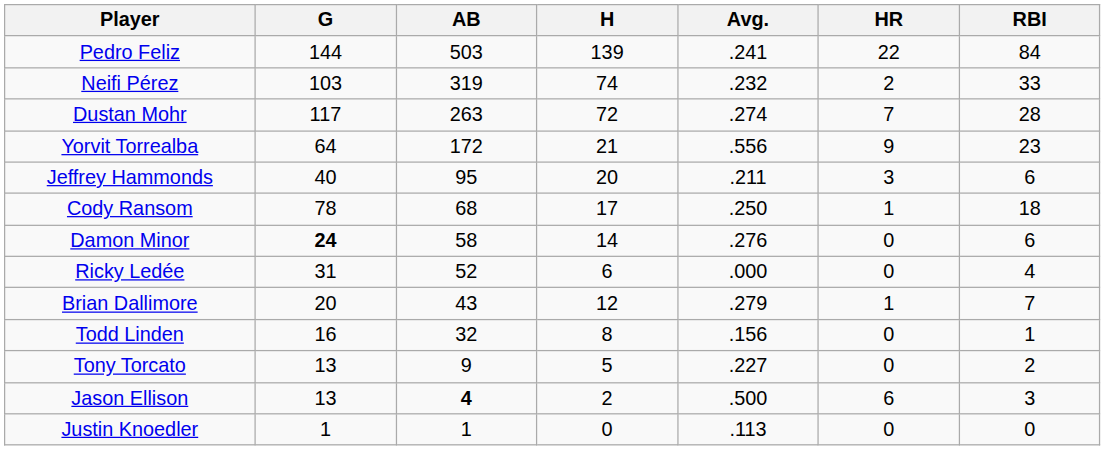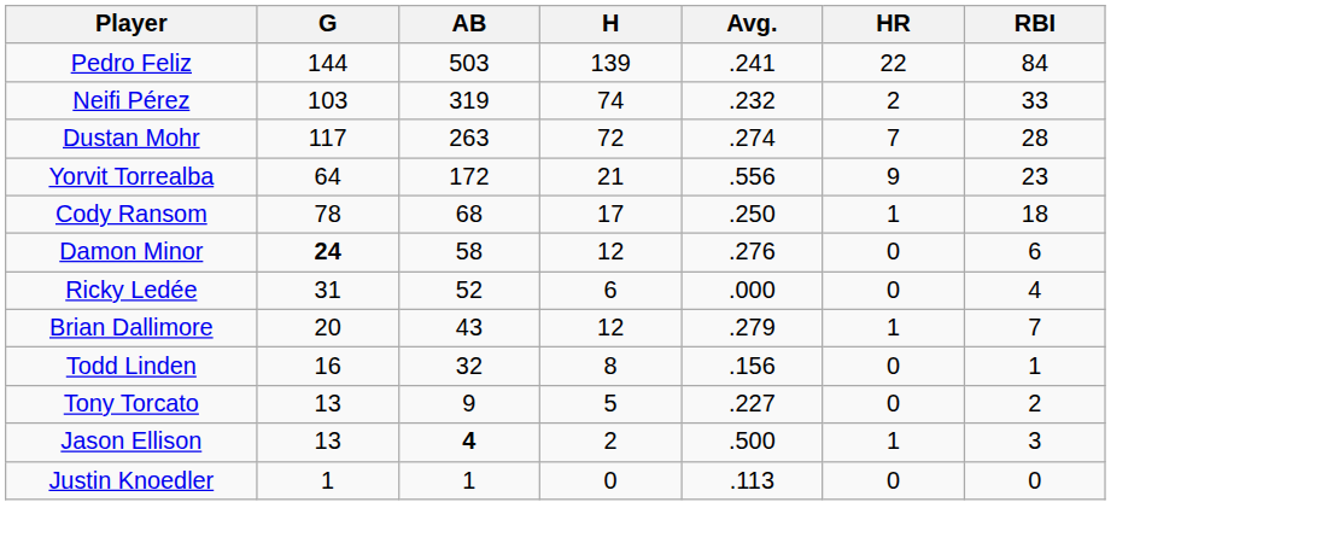- row: Jeffrey Hammonds | 40 | 95 | 20 | .211 | 3 | 6
Damon Minor | H: 14 -> 12
Jason Ellison | HR: 6 -> 1
